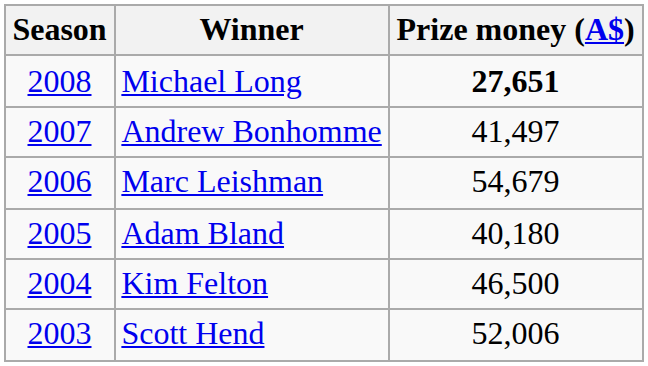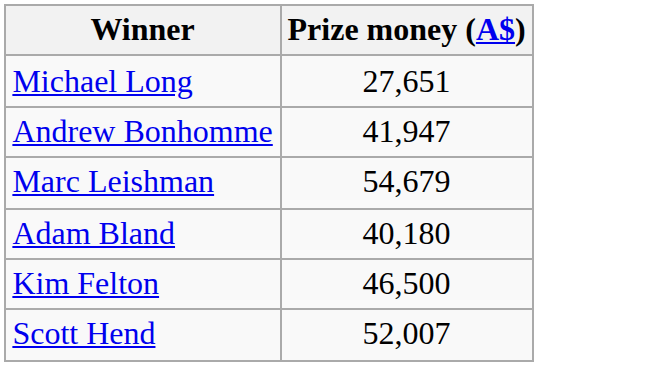- column: Season | 2008 | 2007 | 2006 | 2005 | 2004 | 2003
Michael Long | Prize money (A$): bold -> normal
Andrew Bonhomme | Prize money (A$): 41,497 -> 41,947
Scott Hend | Prize money (A$): 52,006 -> 52,007
